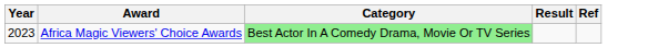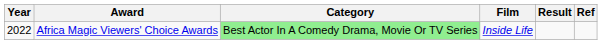+ column: Film | Inside Life
Africa Magic Viewers' Choice Awards | Year: 2023 -> 2022
